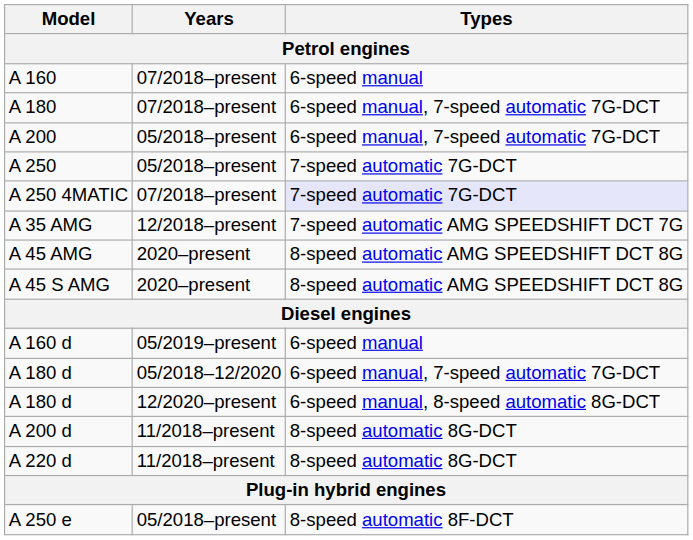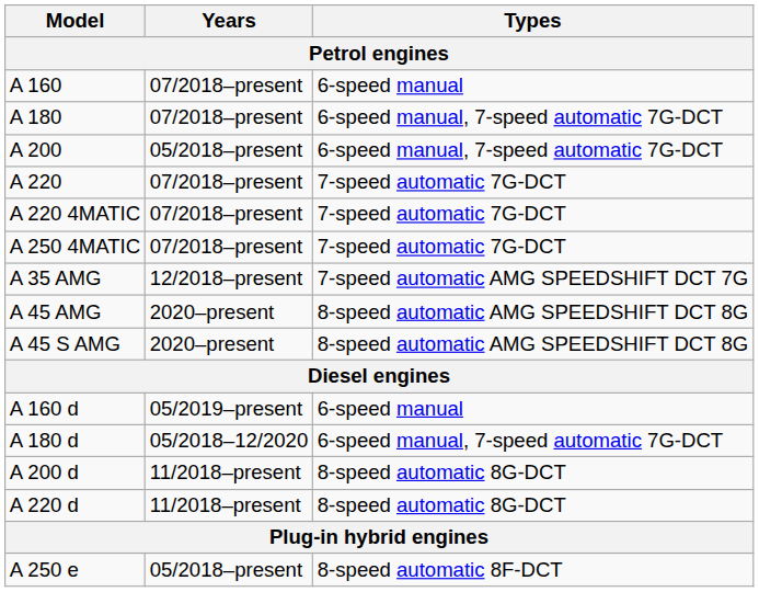+ row: A 220 | 07/2018–present | 7-speed automatic 7G-DCT
+ row: A 220 4MATIC | 07/2018–present | 7-speed automatic 7G-DCT
- row: A 250 | 05/2018–present | 7-speed automatic 7G-DCT
A 250 4MATIC | Types: lavender background -> no background
- row: A 180 d | 12/2020–present | 6-speed manual, 8-speed automatic 8G-DCT
